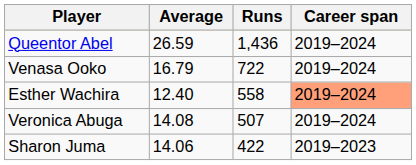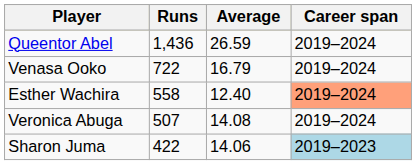columns swapped: Runs <-> Average
Sharon Juma | Career span: no background -> lightblue background
